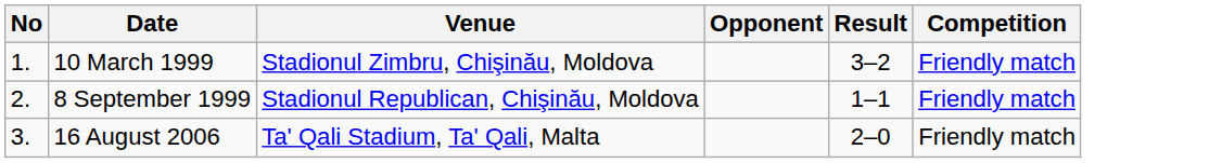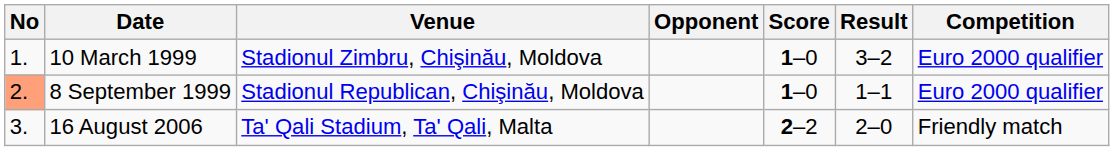+ column: Score | 1–0 | 1–0 | 2–2
10 March 1999 | Competition: Friendly match -> Euro 2000 qualifier
8 September 1999 | No: no background -> lightsalmon background
8 September 1999 | Competition: Friendly match -> Euro 2000 qualifier
